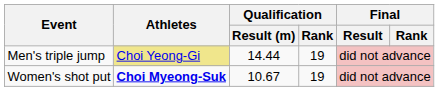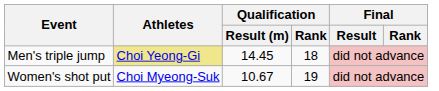Men's triple jump | Qualification / Result (m): 14.44 -> 14.45
Men's triple jump | Qualification / Rank: 19 -> 18
Women's shot put | Athletes: bold -> normal
